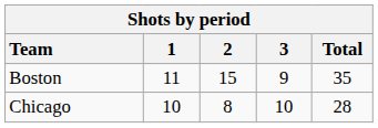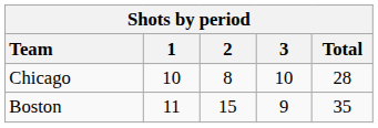rows swapped: Chicago <-> Boston
